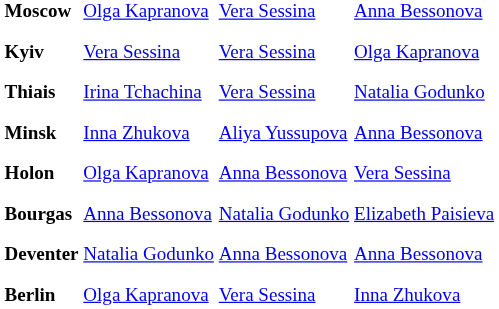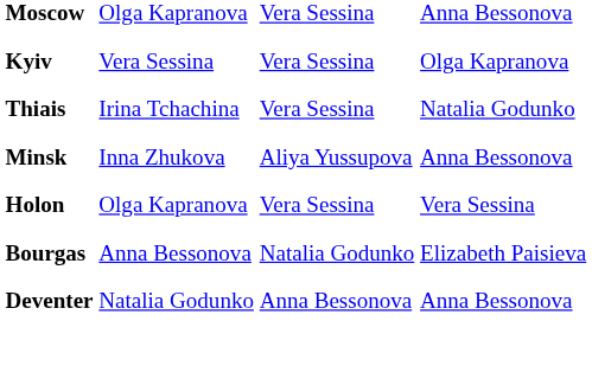Holon | column 3: Anna Bessonova -> Vera Sessina
- row: Berlin | Olga Kapranova | Vera Sessina | Inna Zhukova
